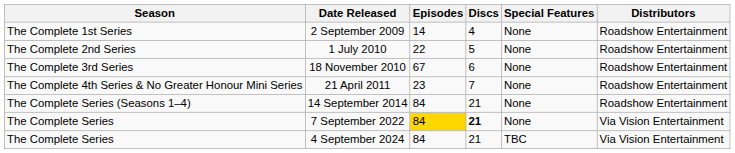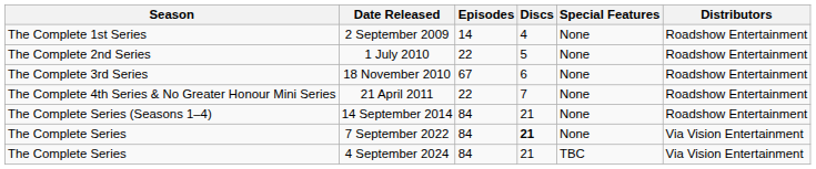21 April 2011 | Episodes: 23 -> 22
7 September 2022 | Episodes: gold background -> no background
